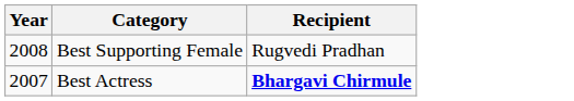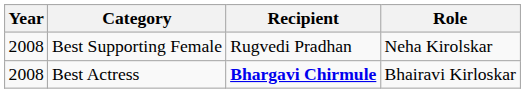+ column: Role | Neha Kirolskar | Bhairavi Kirloskar
Best Actress | Year: 2007 -> 2008
